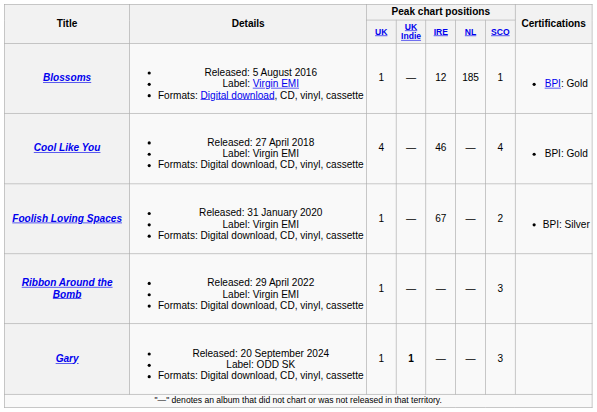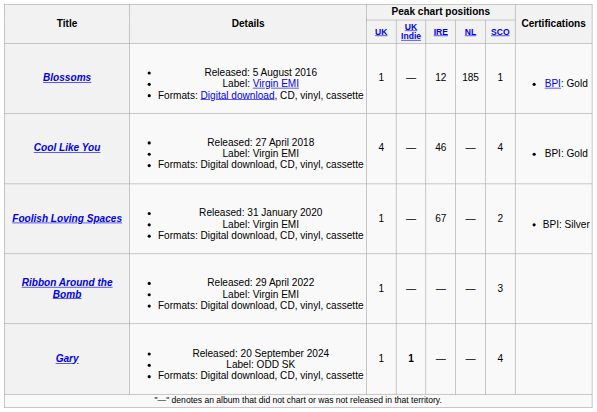Gary | Peak chart positions / SCO: 3 -> 4
